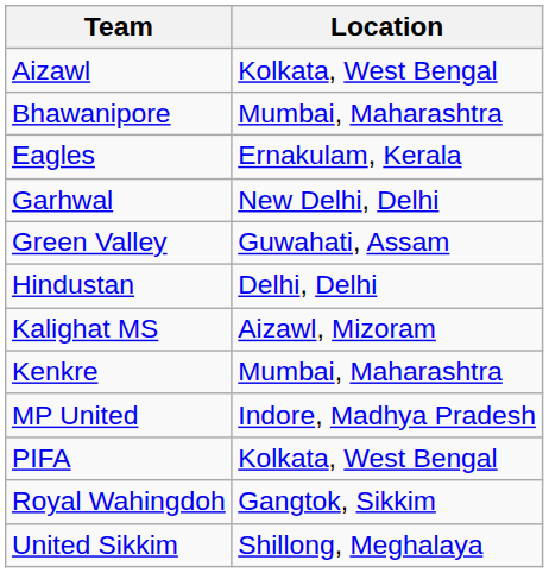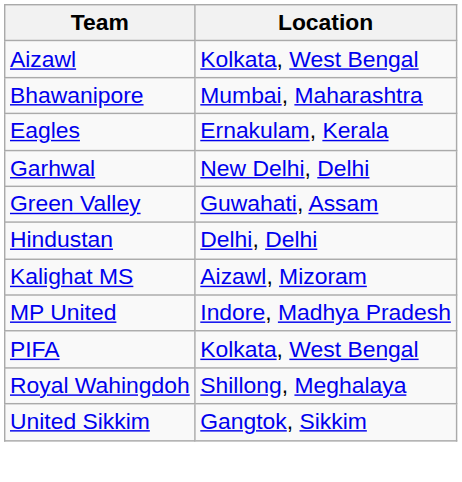- row: Kenkre | Mumbai, Maharashtra
Royal Wahingdoh | Location: Gangtok, Sikkim -> Shillong, Meghalaya
United Sikkim | Location: Shillong, Meghalaya -> Gangtok, Sikkim
